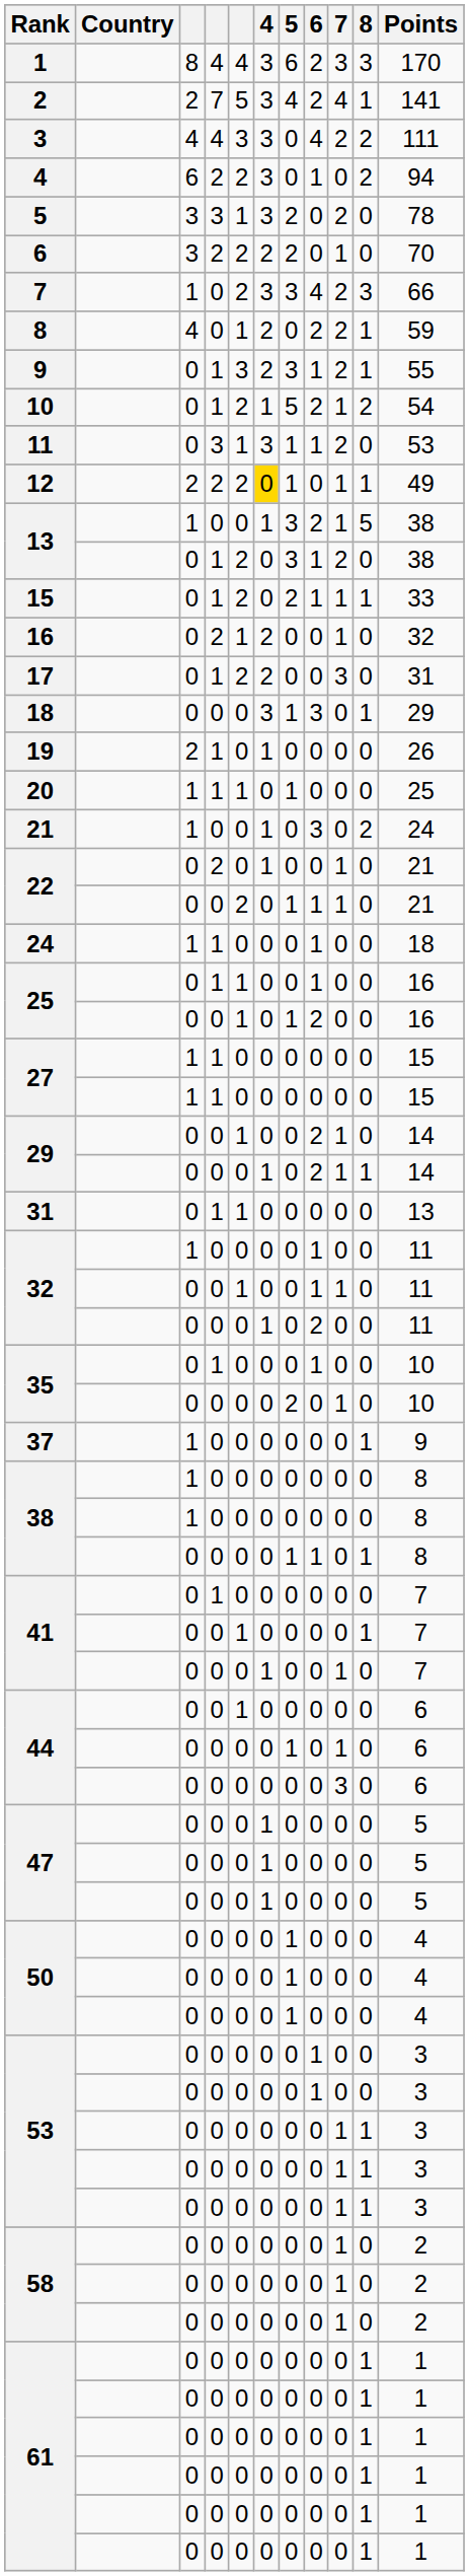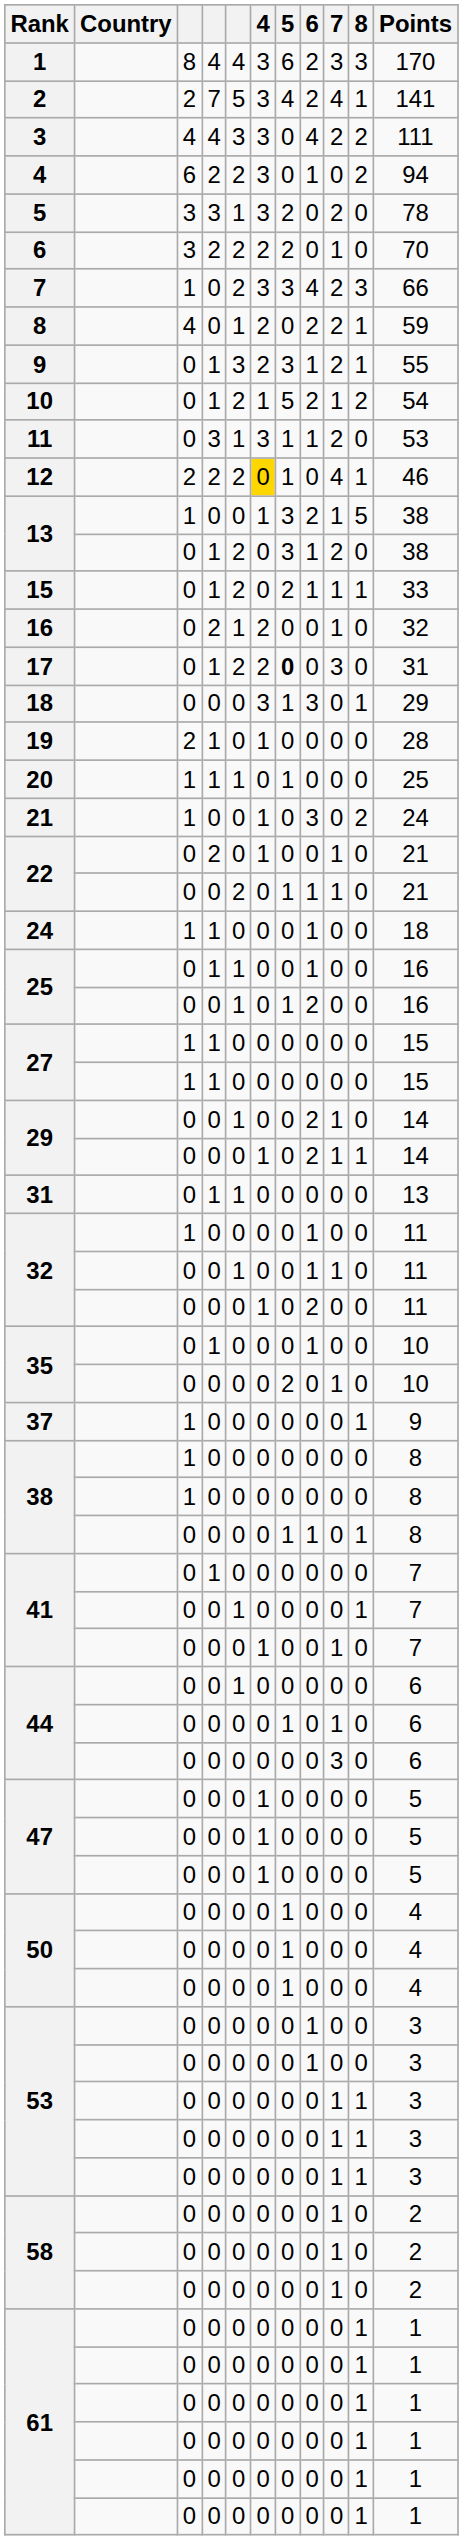12 | 7: 1 -> 4
12 | Points: 49 -> 46
17 | 5: normal -> bold
19 | Points: 26 -> 28
